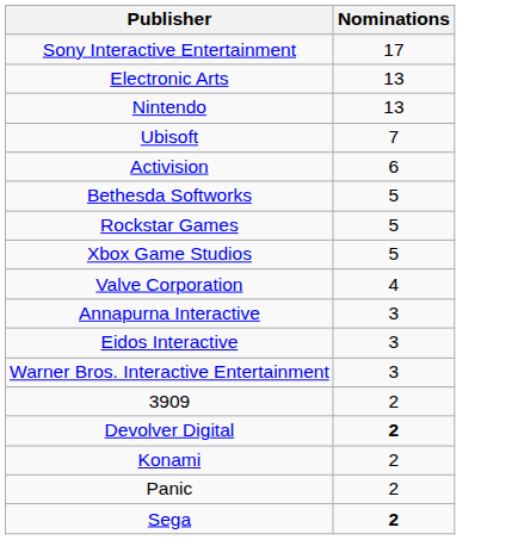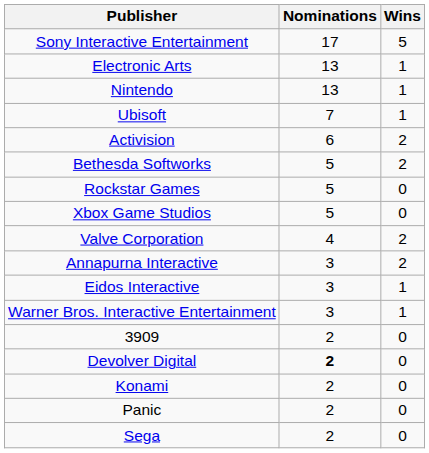+ column: Wins | 5 | 1 | 1 | 1 | 2 | 2 | 0 | 0 | 2 | 2 | 1 | 1 | 0 | 0 | 0 | 0 | 0
Sega | Nominations: bold -> normal
